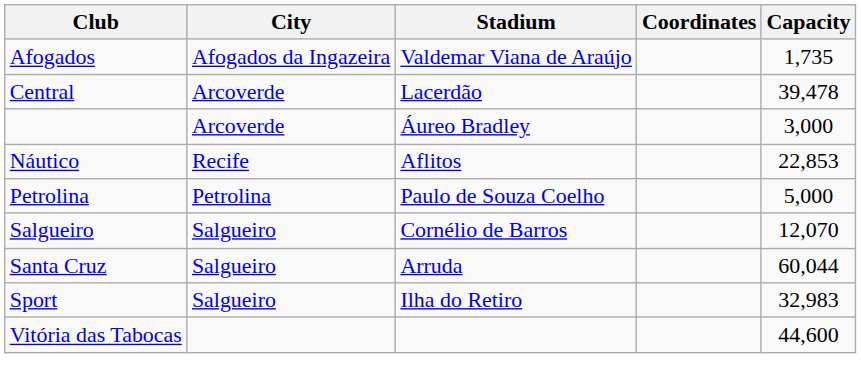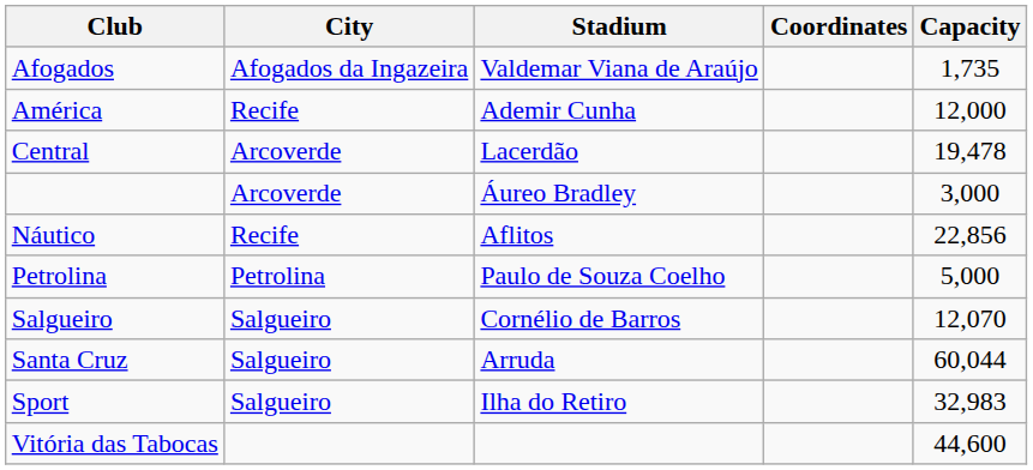+ row: América | Recife | Ademir Cunha | 12,000
Central | Capacity: 39,478 -> 19,478
Náutico | Capacity: 22,853 -> 22,856
